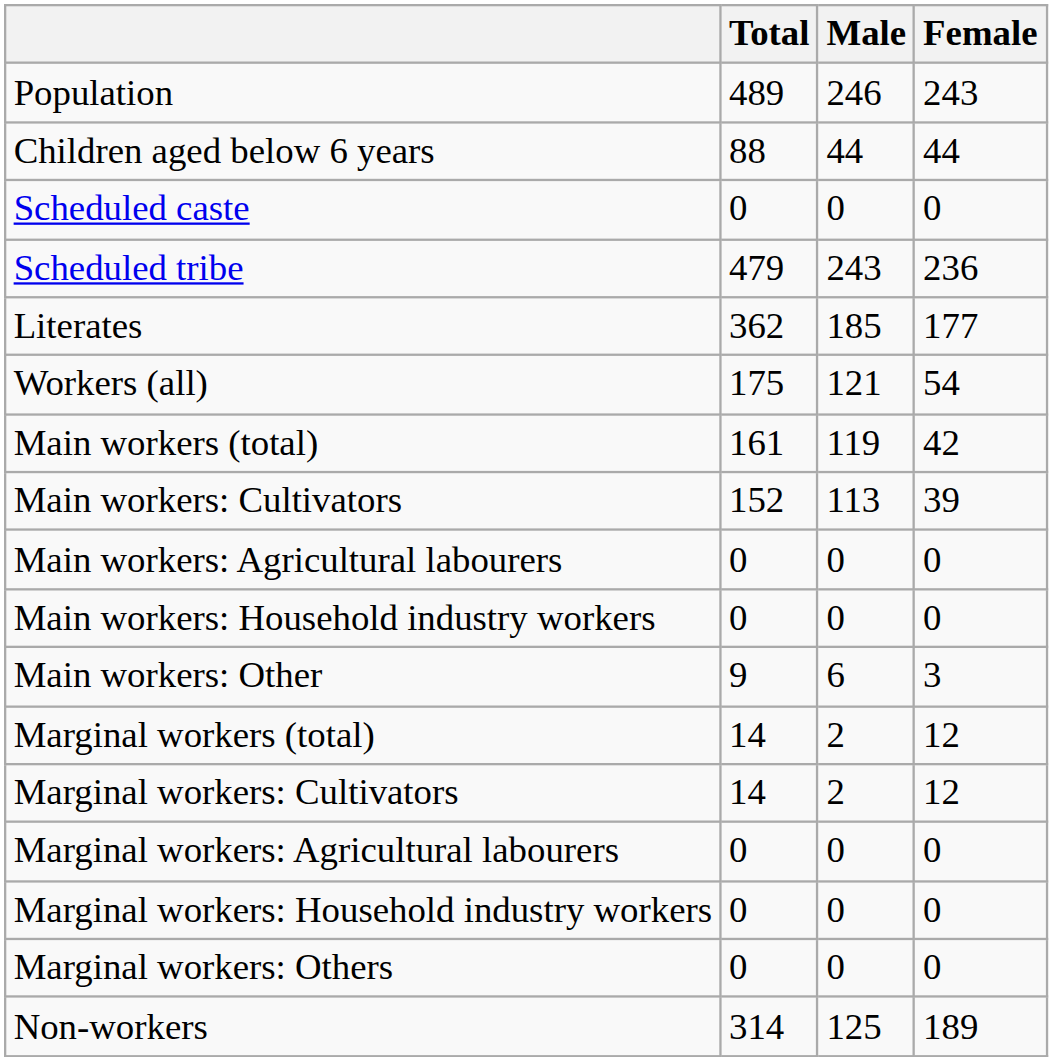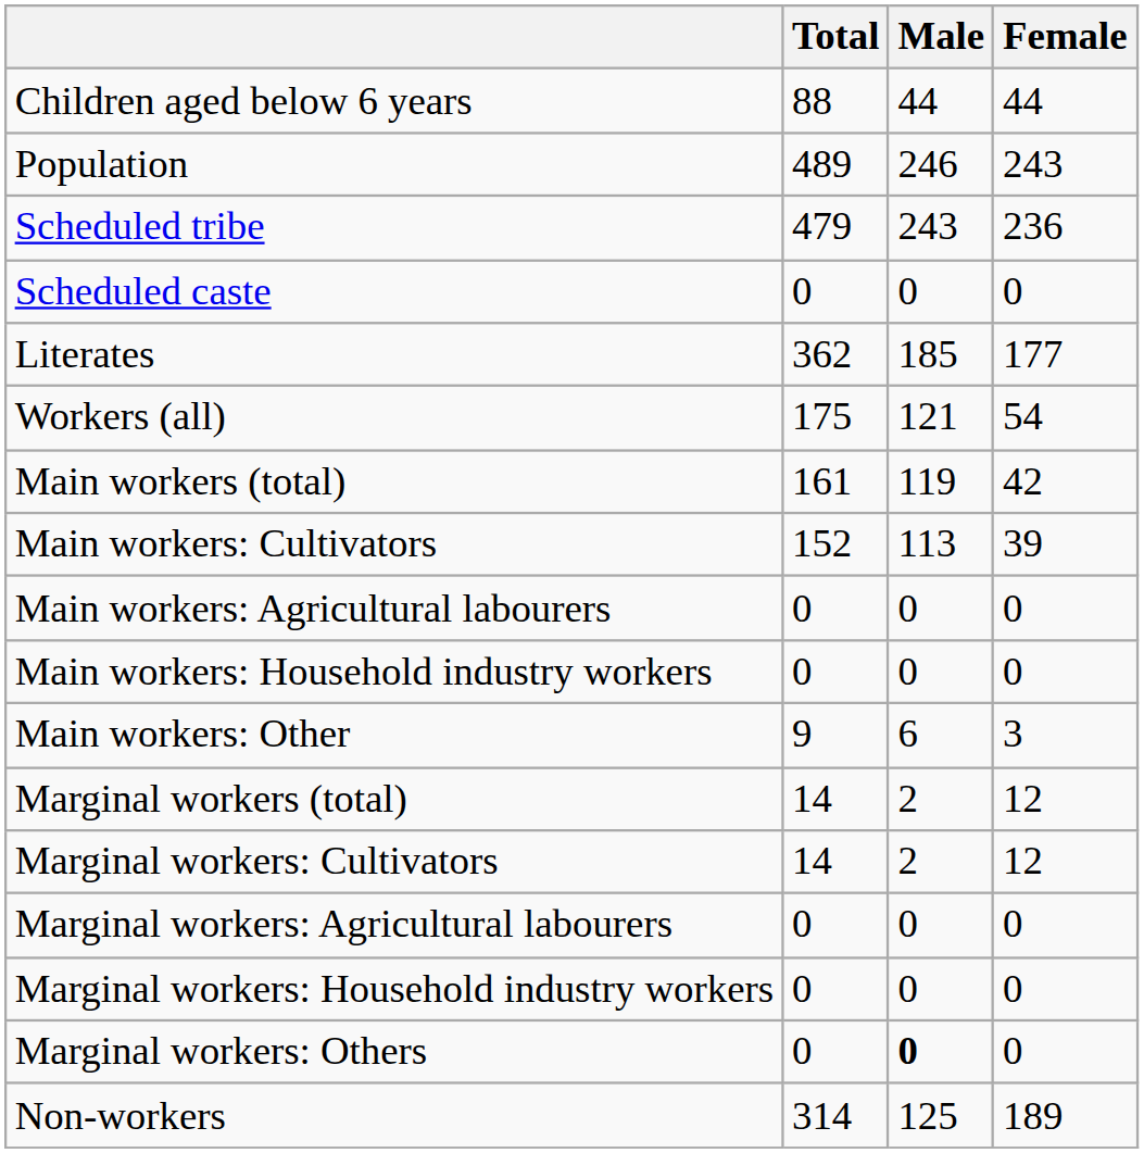rows swapped: Population <-> Children aged below 6 years
rows swapped: Scheduled caste <-> Scheduled tribe
Marginal workers: Others | Male: normal -> bold
